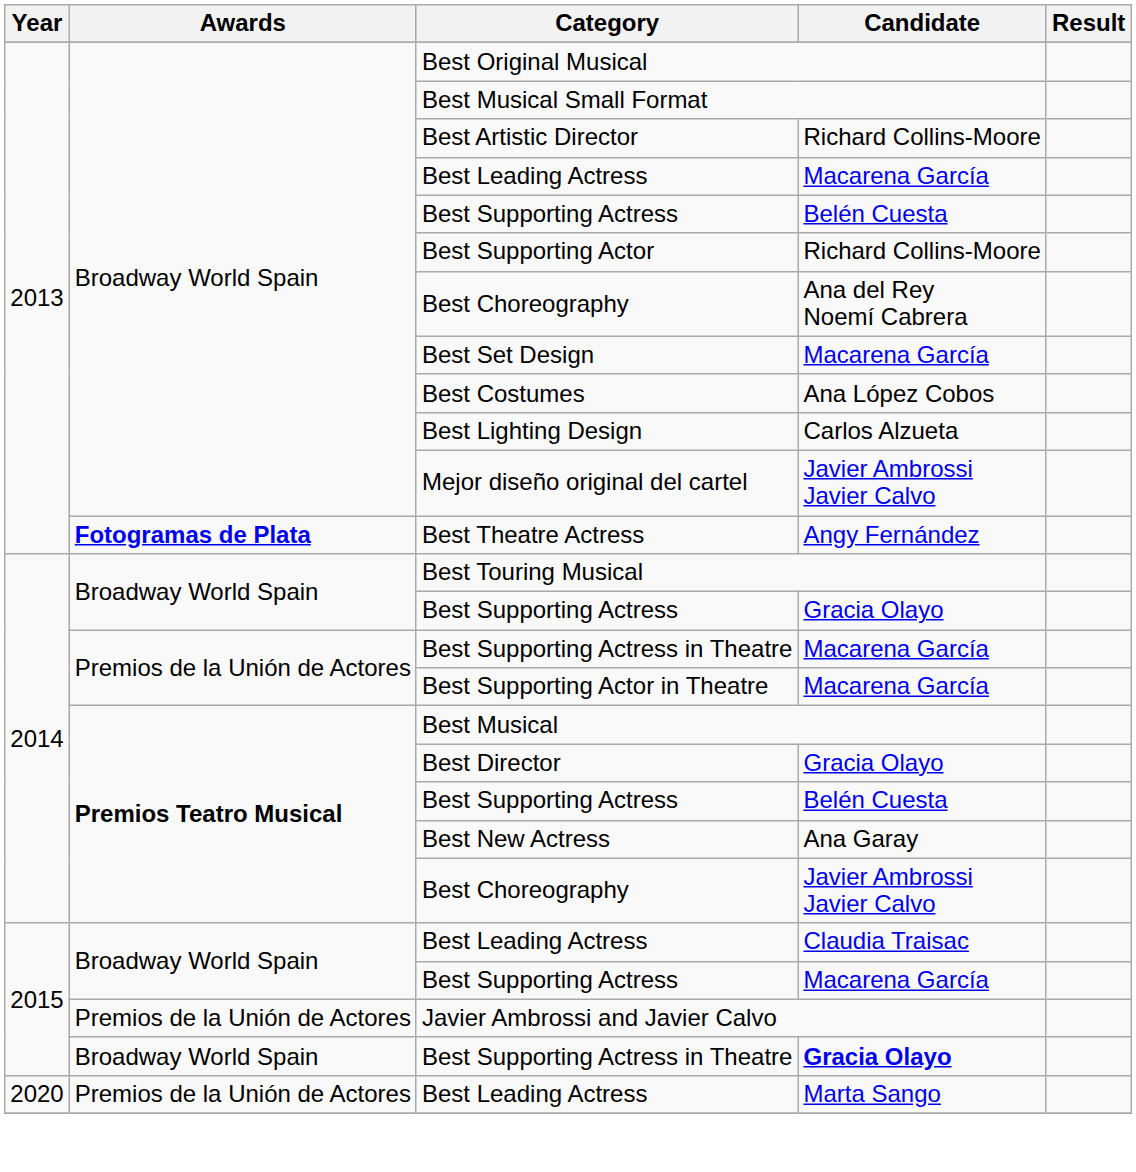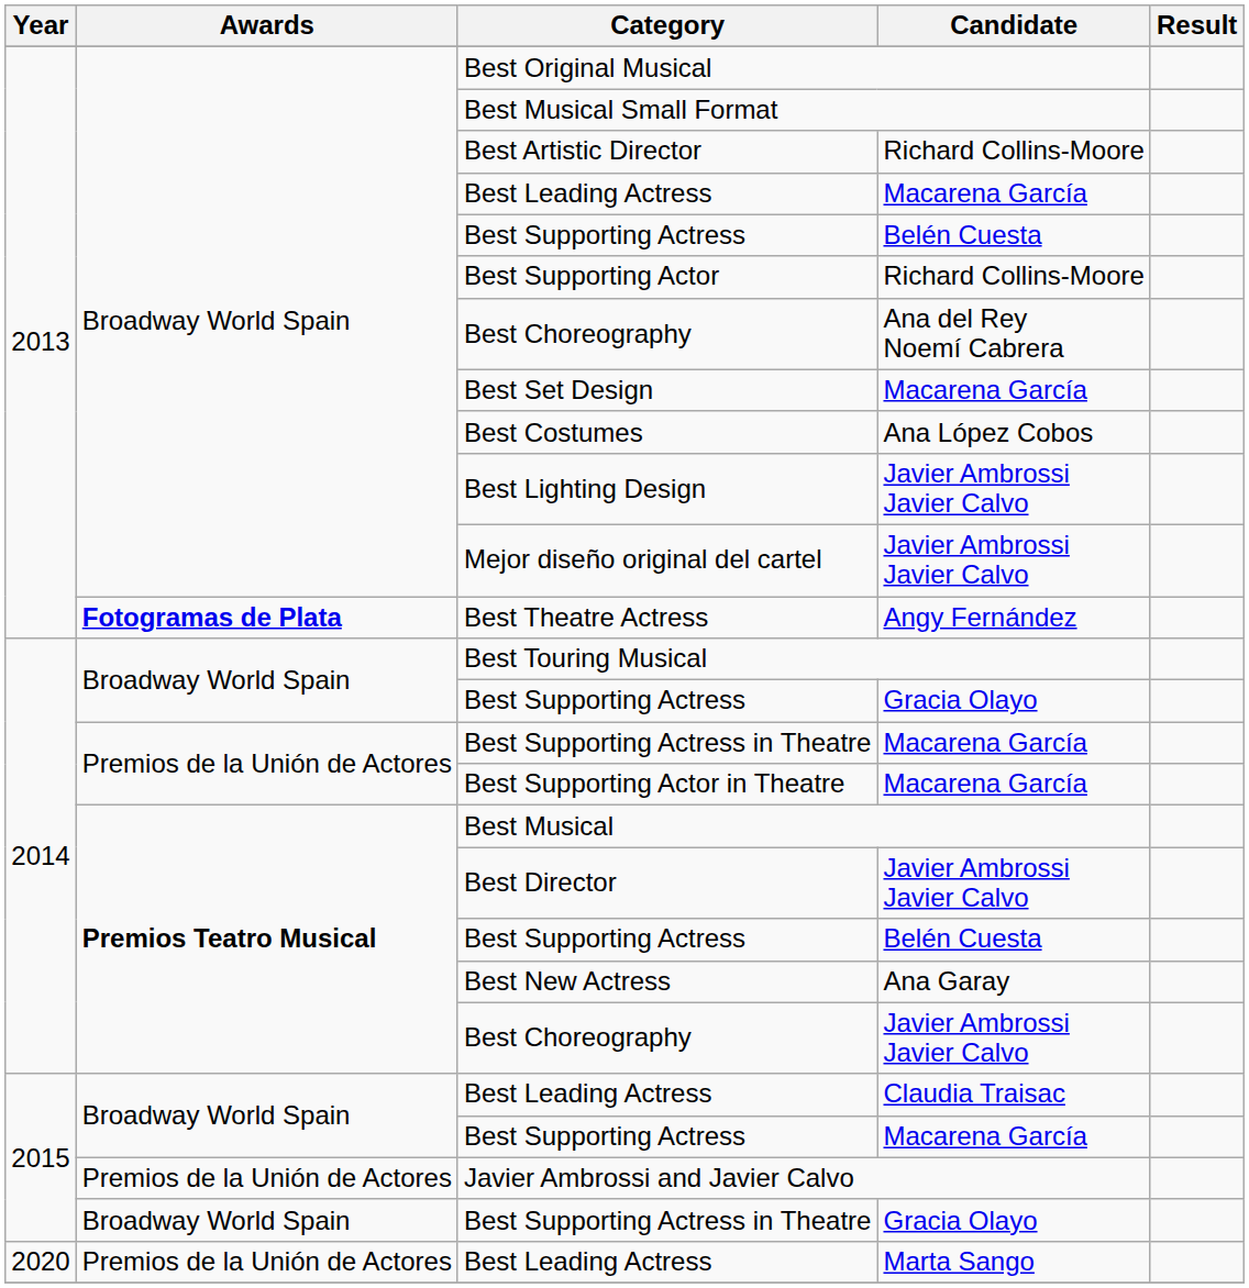Best Lighting Design | Candidate: Carlos Alzueta -> Javier Ambrossi Javier Calvo
Best Director | Candidate: Gracia Olayo -> Javier Ambrossi Javier Calvo
2015 / Best Supporting Actress in Theatre | Candidate: bold -> normal
